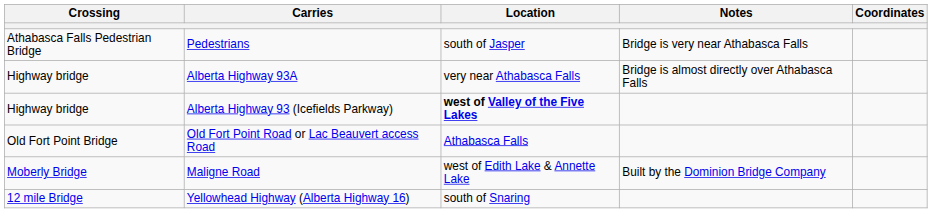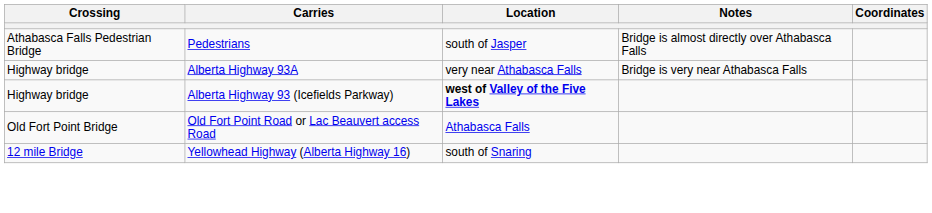Pedestrians | Notes: Bridge is very near Athabasca Falls -> Bridge is almost directly over Athabasca Falls
Alberta Highway 93A | Notes: Bridge is almost directly over Athabasca Falls -> Bridge is very near Athabasca Falls
- row: Moberly Bridge | Maligne Road | west of Edith Lake & Annette Lake | Built by the Dominion Bridge Company
